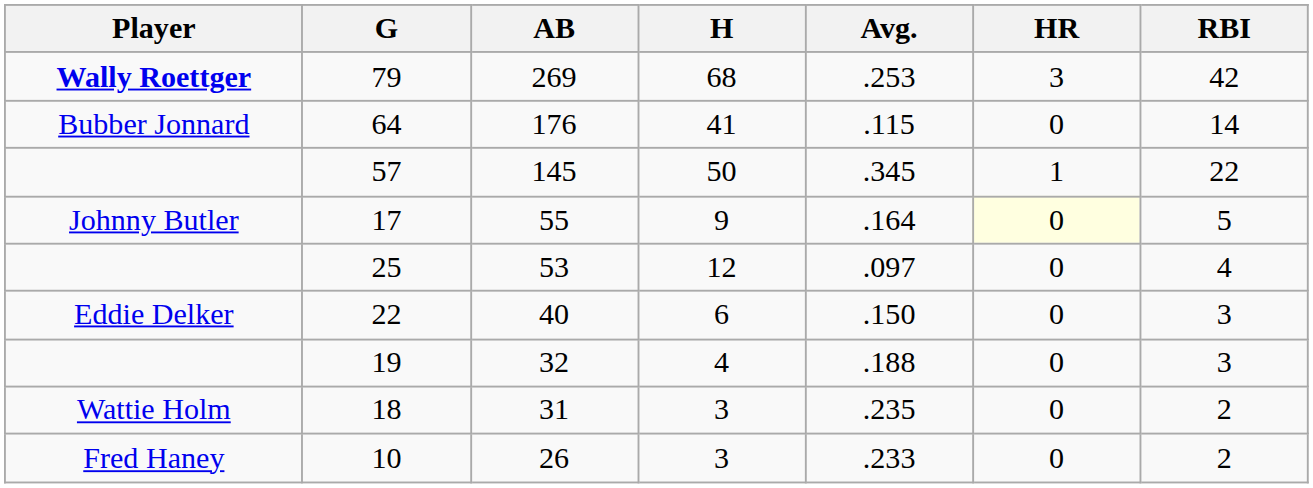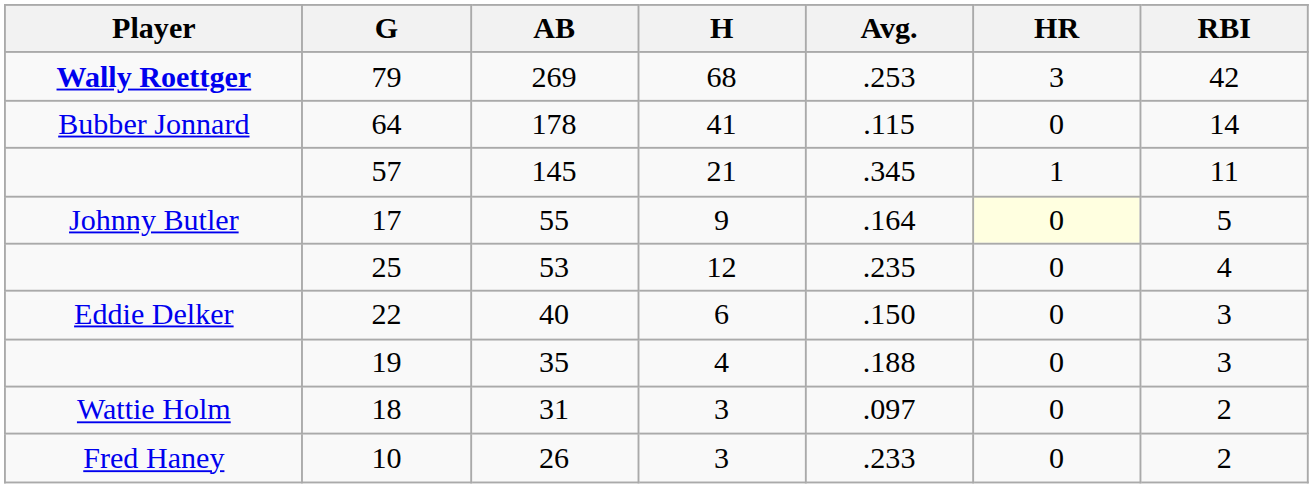64 | AB: 176 -> 178
57 | H: 50 -> 21
57 | RBI: 22 -> 11
25 | Avg.: .097 -> .235
19 | AB: 32 -> 35
18 | Avg.: .235 -> .097
